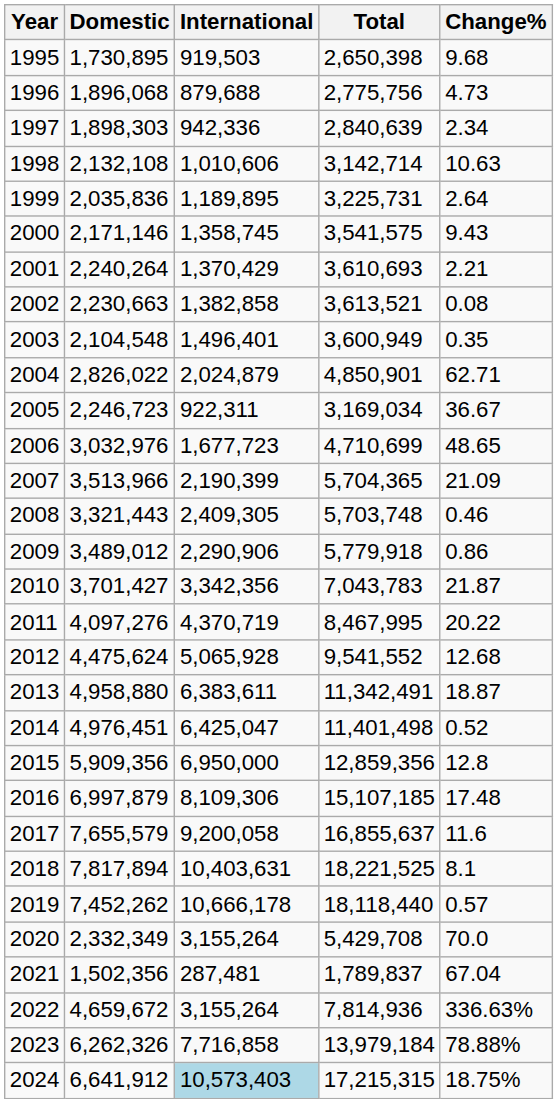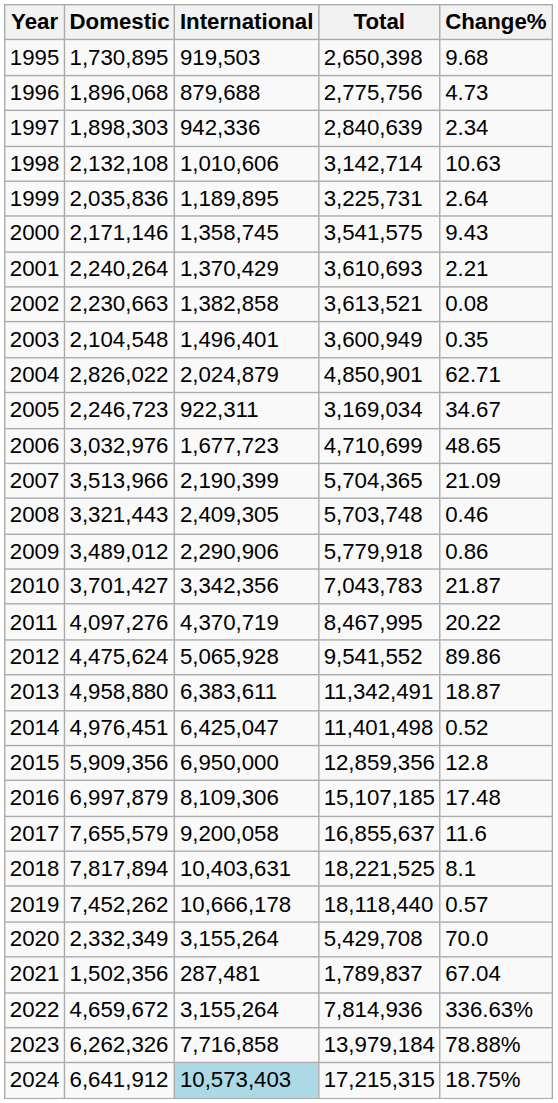2005 | Change%: 36.67 -> 34.67
2012 | Change%: 12.68 -> 89.86
